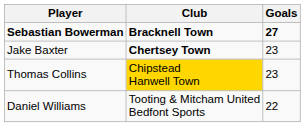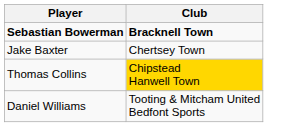- column: Goals | 27 | 23 | 23 | 22
Jake Baxter | Club: bold -> normal
